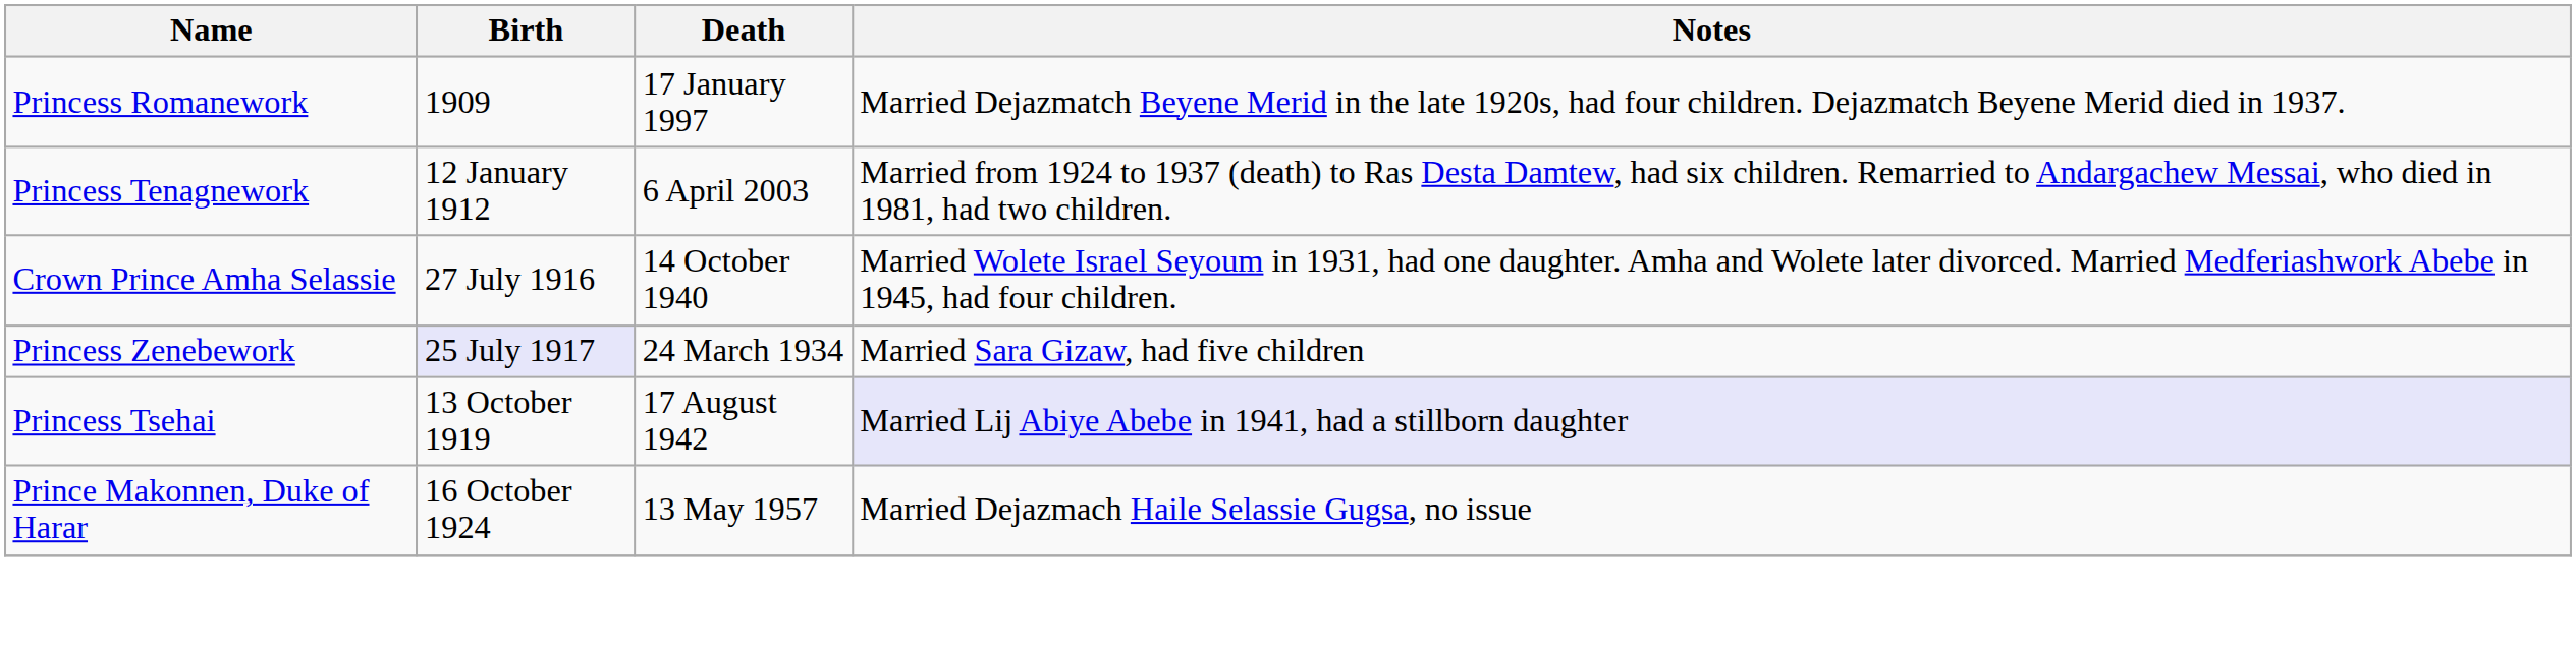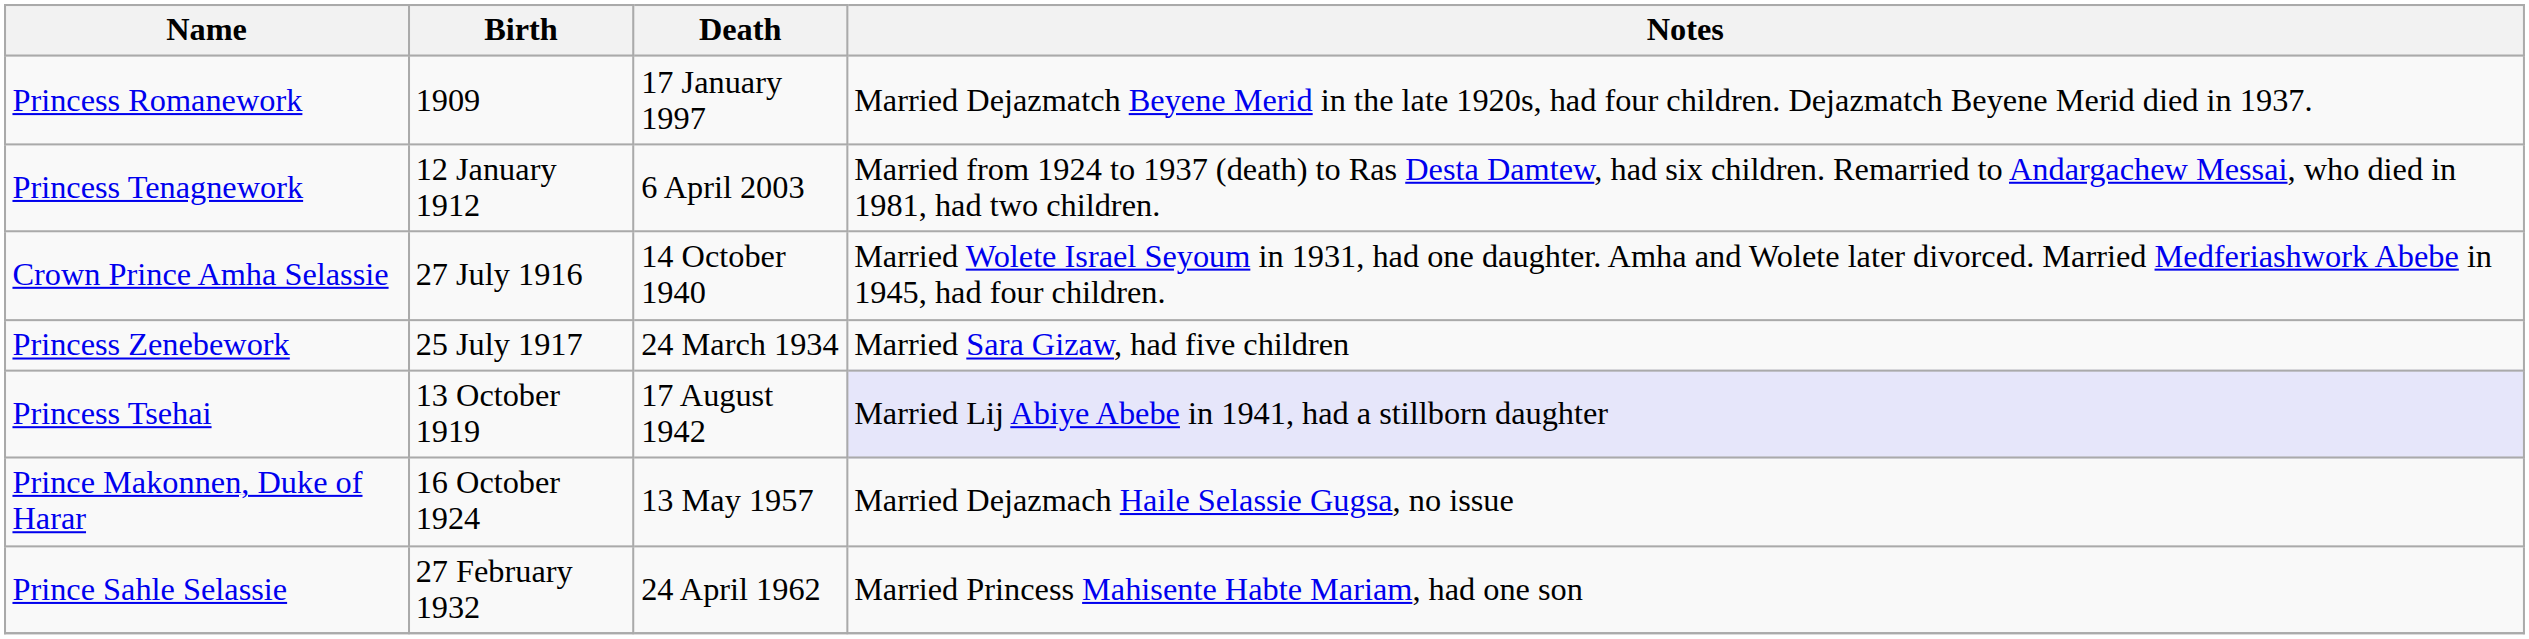Princess Zenebework | Birth: lavender background -> no background
+ row: Prince Sahle Selassie | 27 February 1932 | 24 April 1962 | Married Princess Mahisente Habte Mariam, had one son
